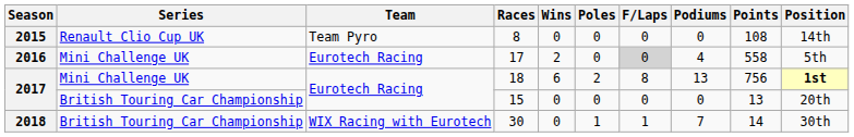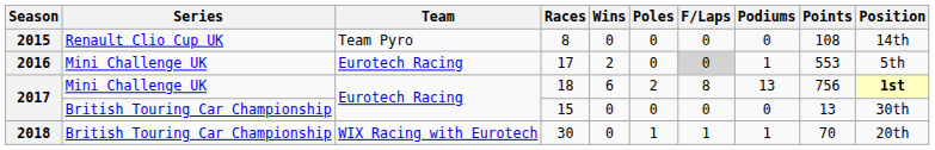17 | Podiums: 4 -> 1
17 | Points: 558 -> 553
15 | Position: 20th -> 30th
30 | Podiums: 7 -> 1
30 | Points: 14 -> 70
30 | Position: 30th -> 20th
